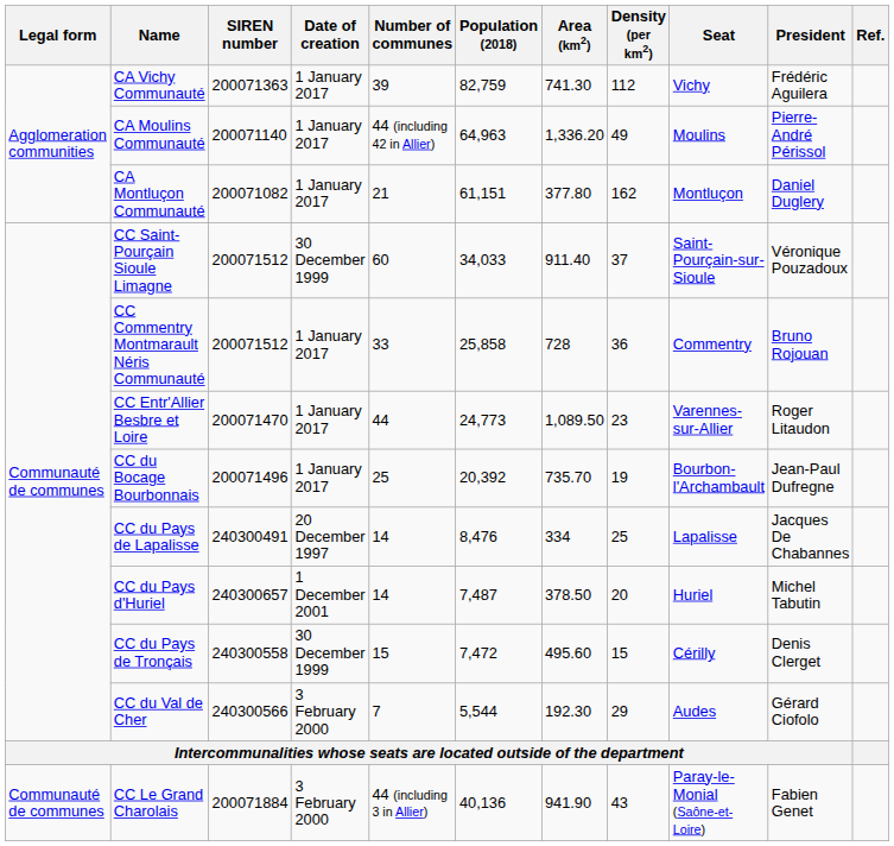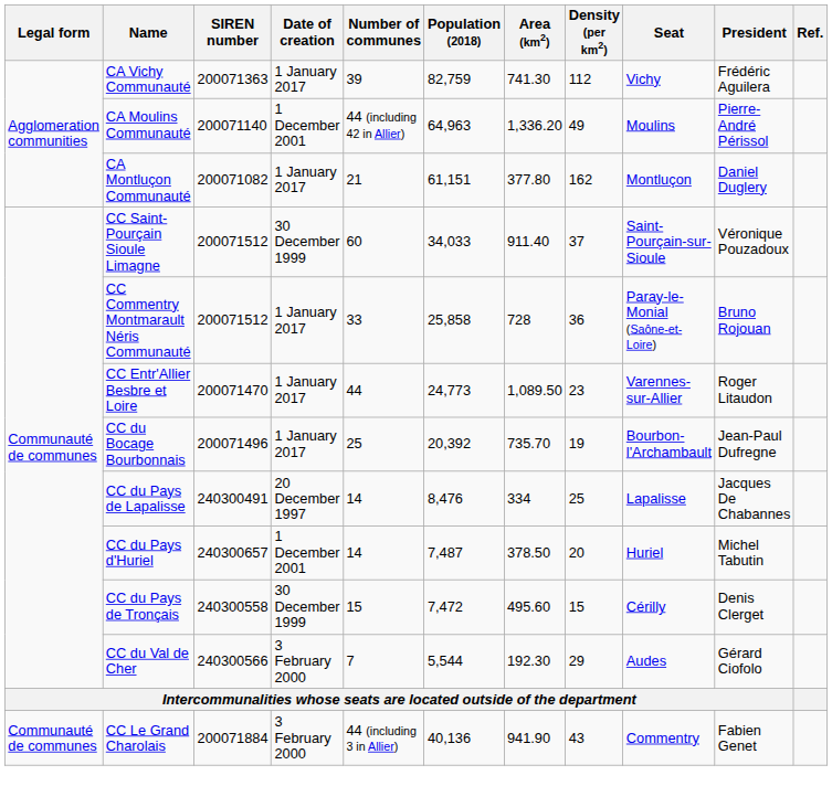CA Moulins Communauté | Date of creation: 1 January 2017 -> 1 December 2001
CC Commentry Montmarault Néris Communauté | Seat: Commentry -> Paray-le-Monial (Saône-et-Loire)
CC Le Grand Charolais | Seat: Paray-le-Monial (Saône-et-Loire) -> Commentry
